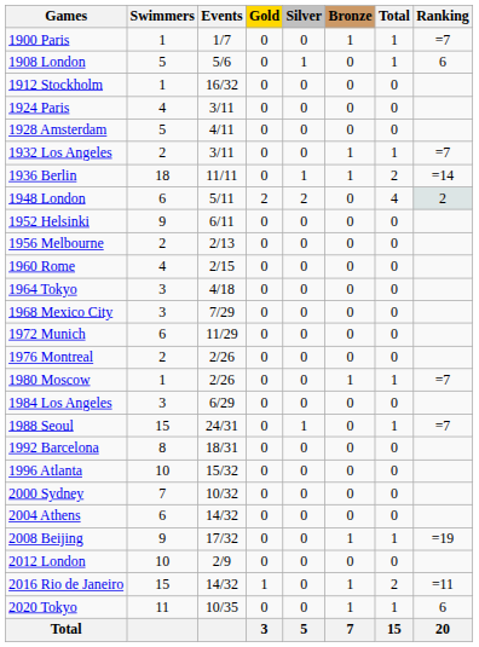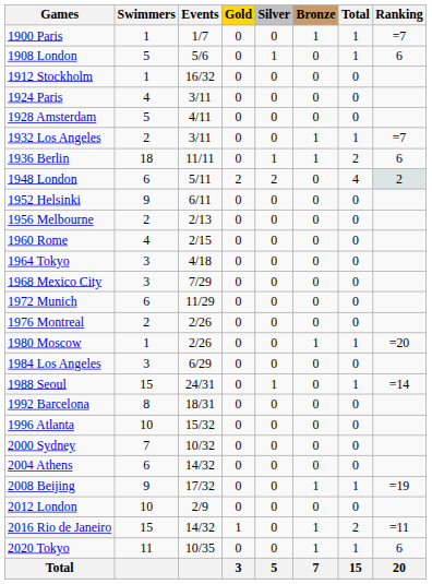1936 Berlin | Ranking: =14 -> 6
1980 Moscow | Ranking: =7 -> =20
1988 Seoul | Ranking: =7 -> =14
